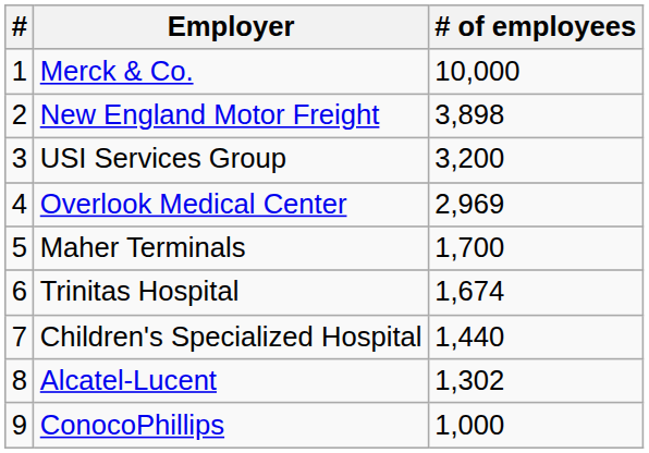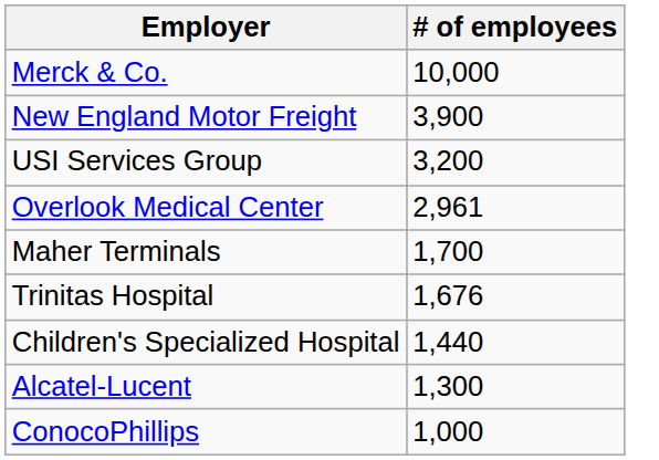- column: # | 1 | 2 | 3 | 4 | 5 | 6 | 7 | 8 | 9
New England Motor Freight | # of employees: 3,898 -> 3,900
Overlook Medical Center | # of employees: 2,969 -> 2,961
Trinitas Hospital | # of employees: 1,674 -> 1,676
Alcatel-Lucent | # of employees: 1,302 -> 1,300
